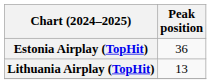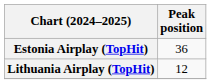Lithuania Airplay (TopHit) | Peak position: 13 -> 12
